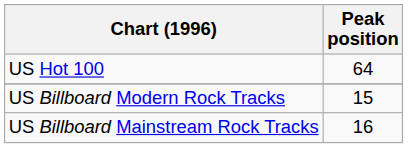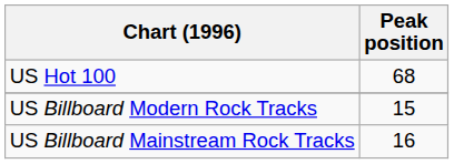US Hot 100 | Peak position: 64 -> 68
